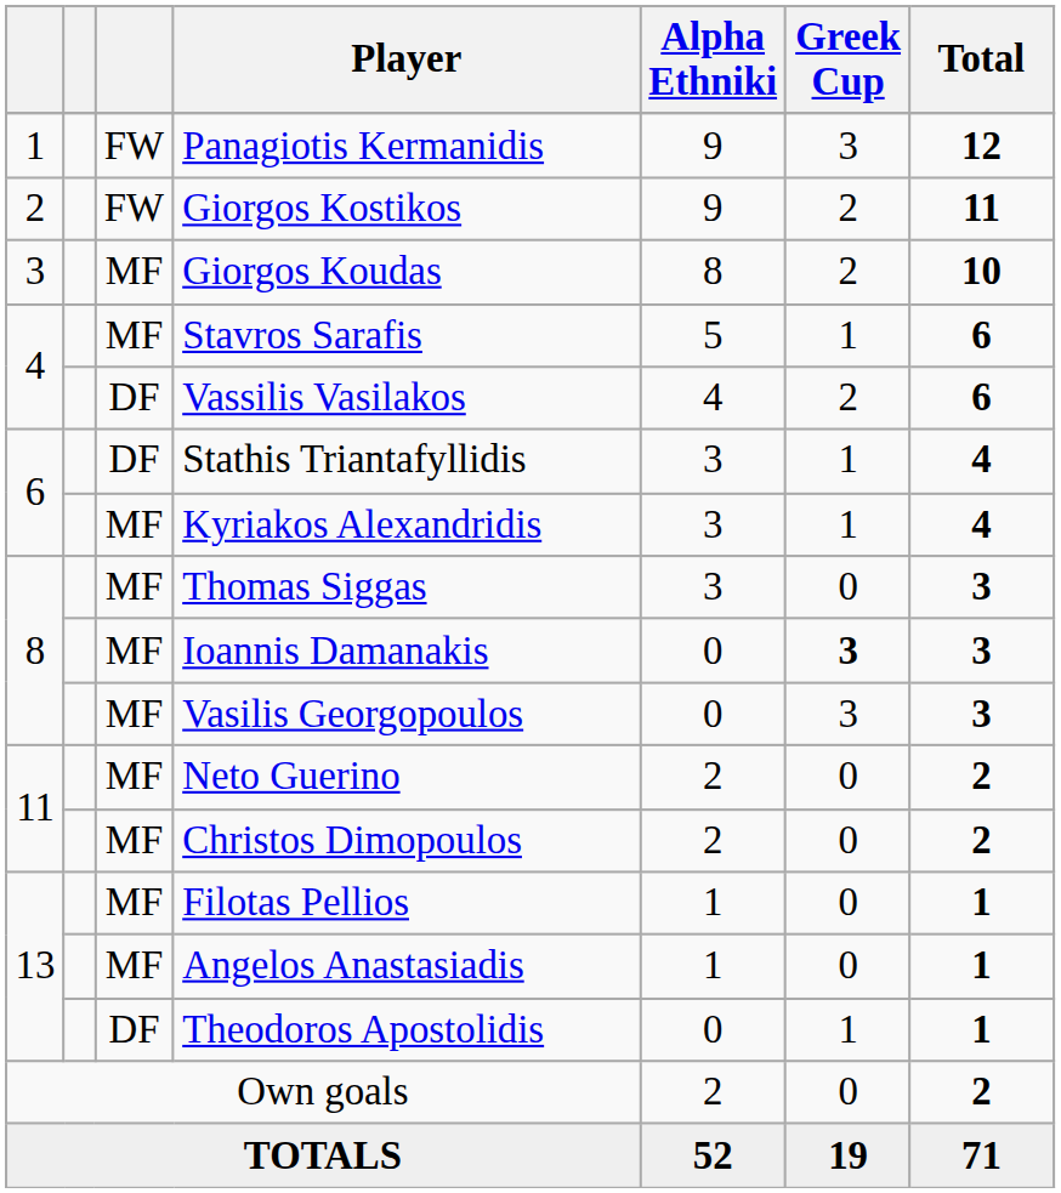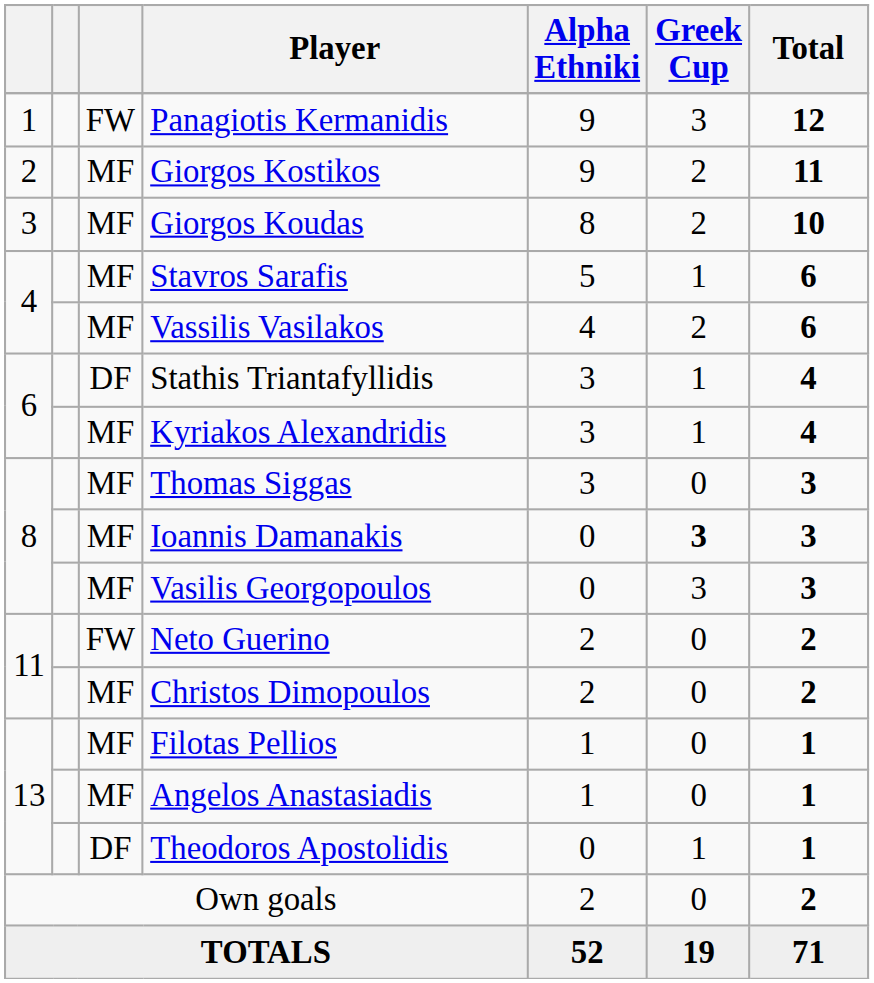Giorgos Kostikos | column 3: FW -> MF
Vassilis Vasilakos | column 3: DF -> MF
Neto Guerino | column 3: MF -> FW
